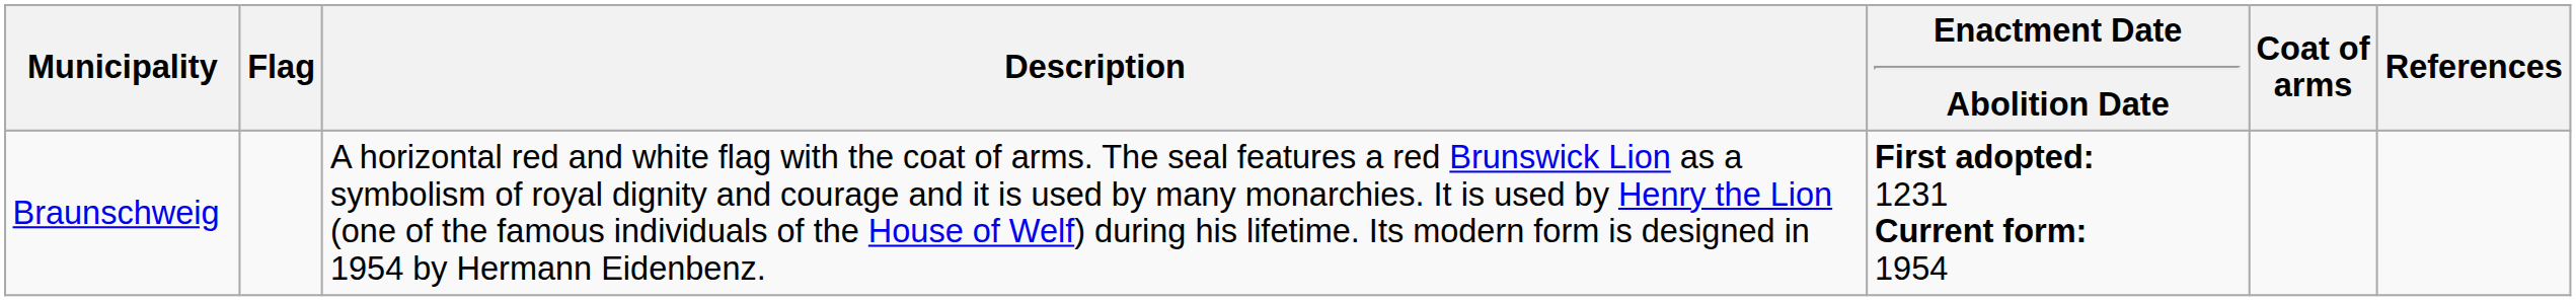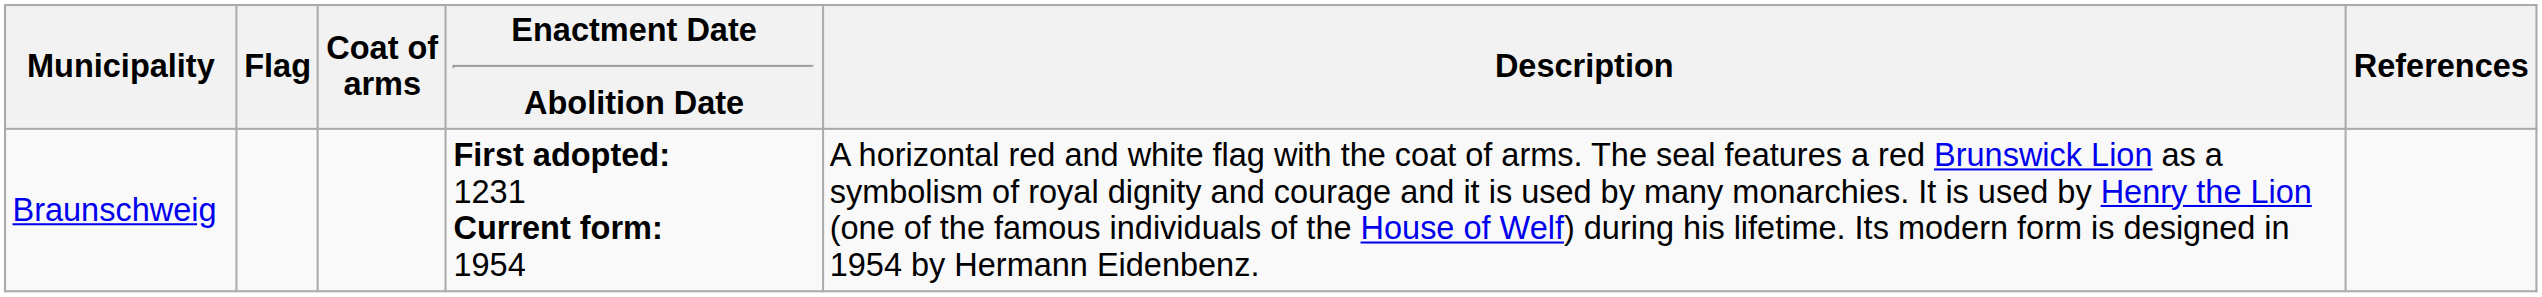columns swapped: Coat of arms <-> Description
